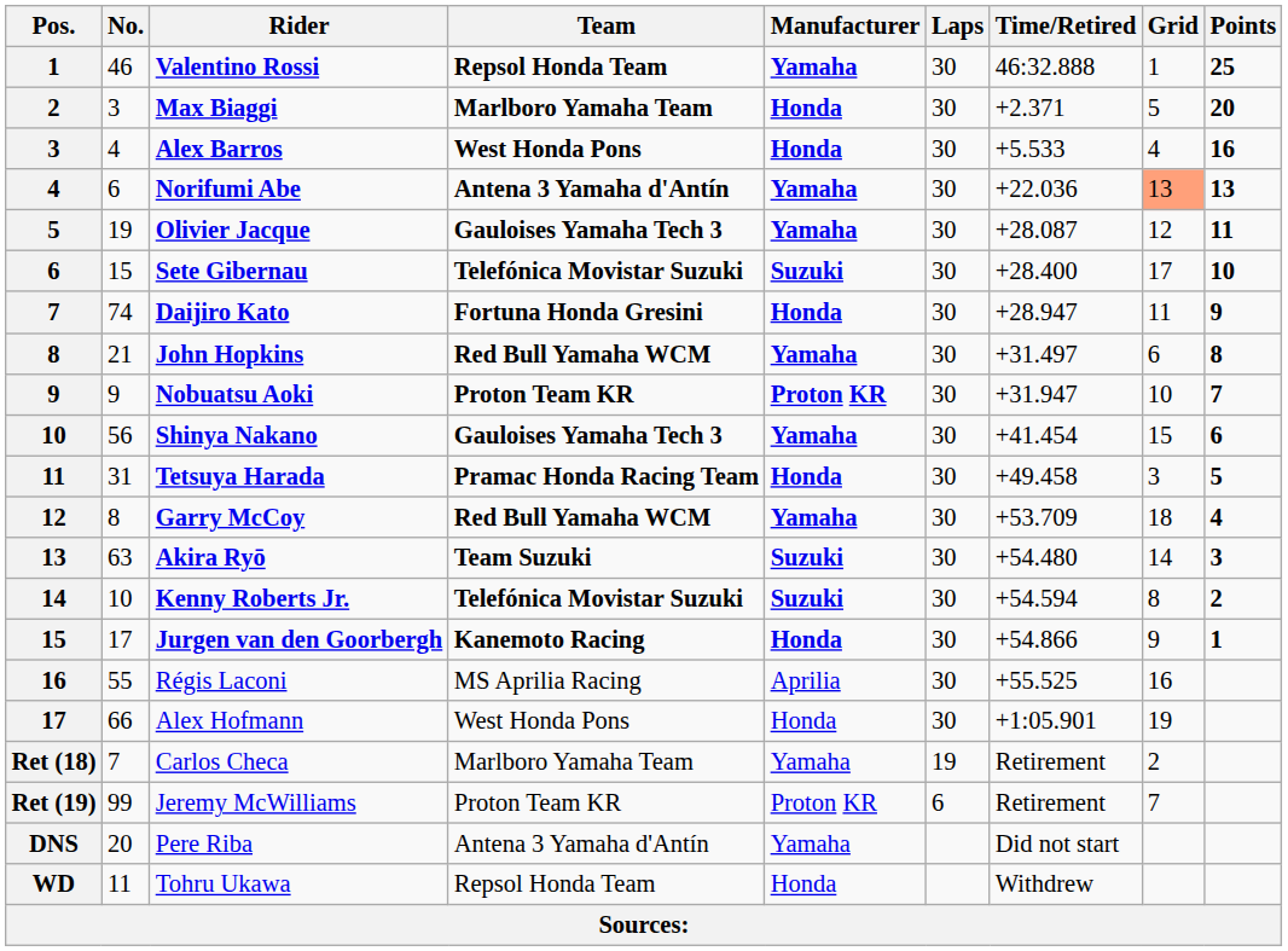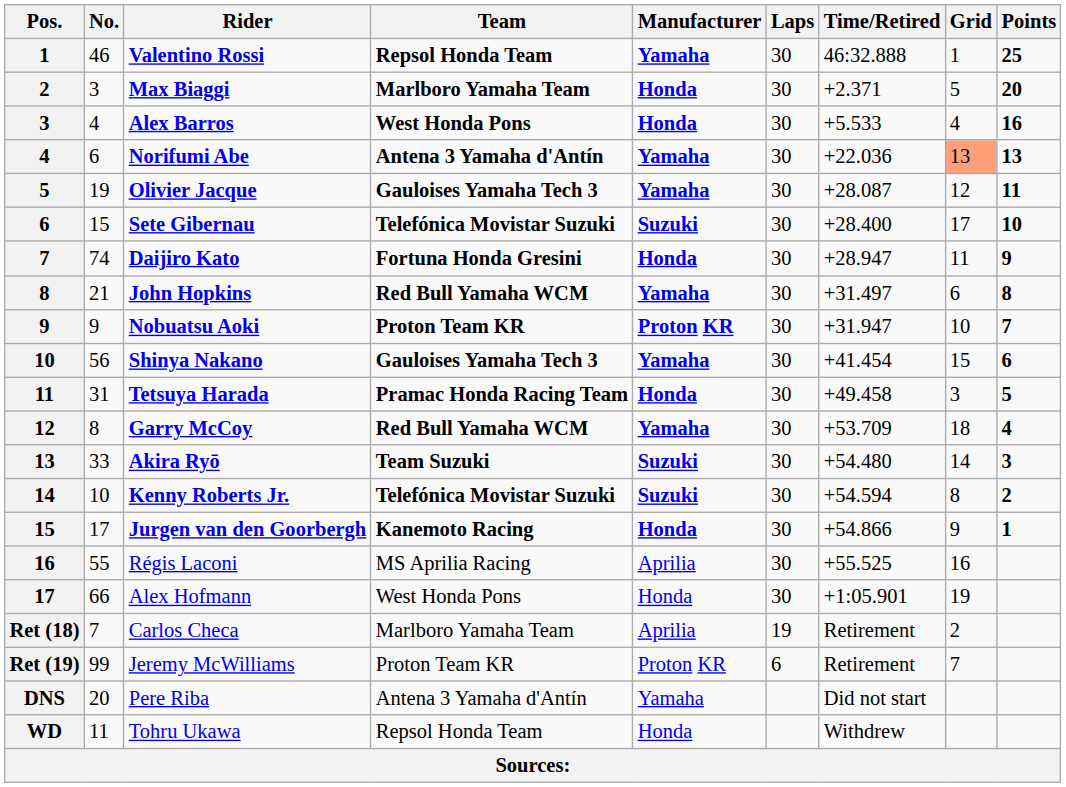Akira Ryō | No.: 63 -> 33
Carlos Checa | Manufacturer: Yamaha -> Aprilia
